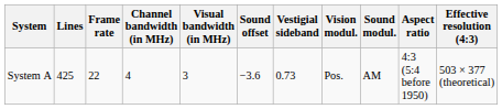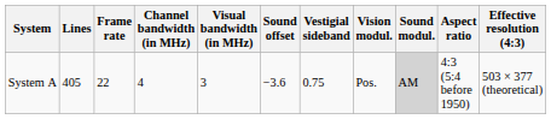System A | Lines: 425 -> 405
System A | Vestigial sideband: 0.73 -> 0.75
System A | Sound modul.: no background -> lightgrey background
